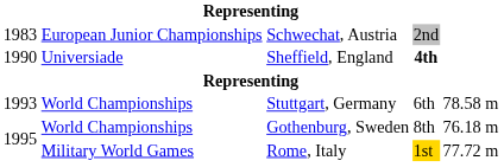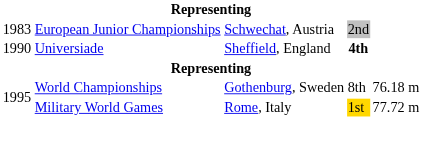- row: 1993 | World Championships | Stuttgart, Germany | 6th | 78.58 m
